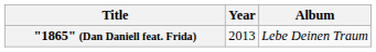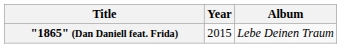"1865" (Dan Daniell feat. Frida) | Year: 2013 -> 2015
